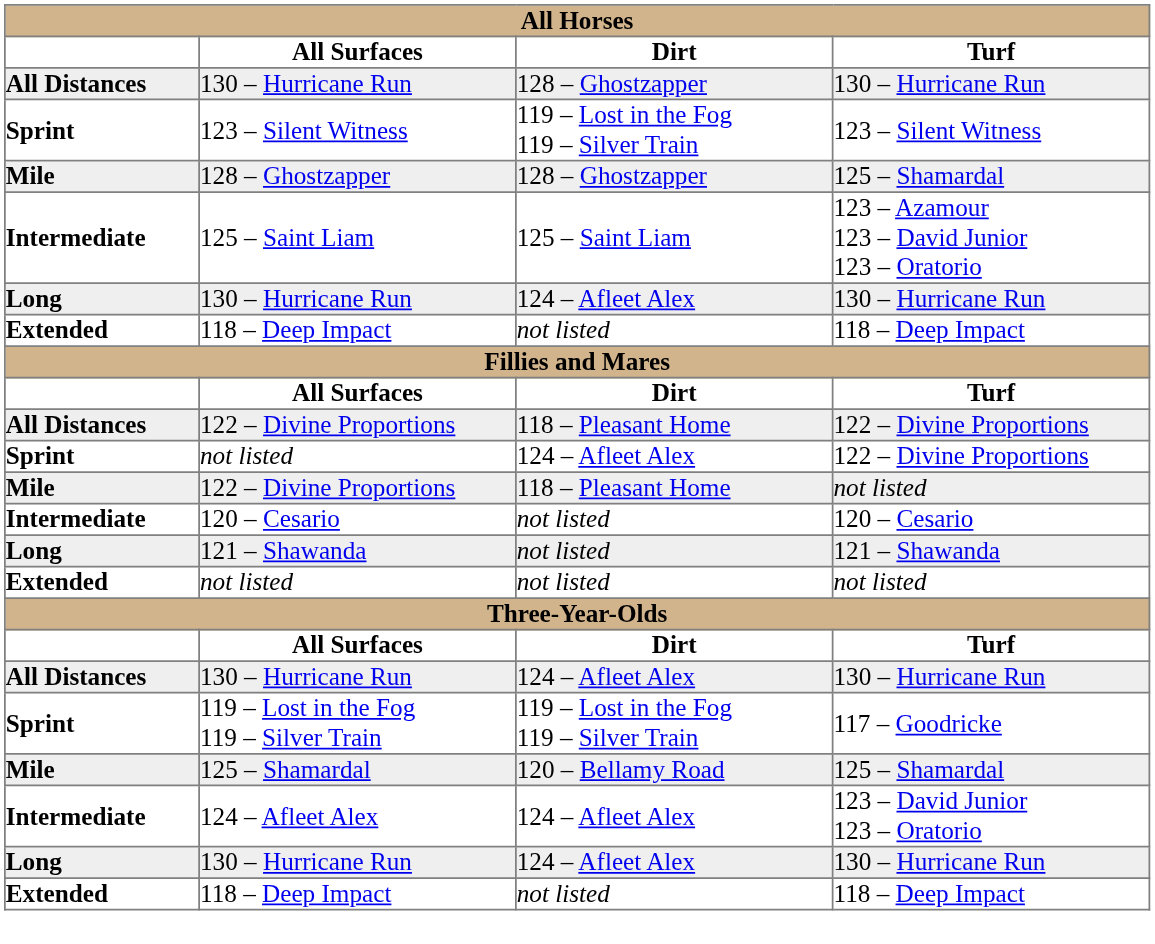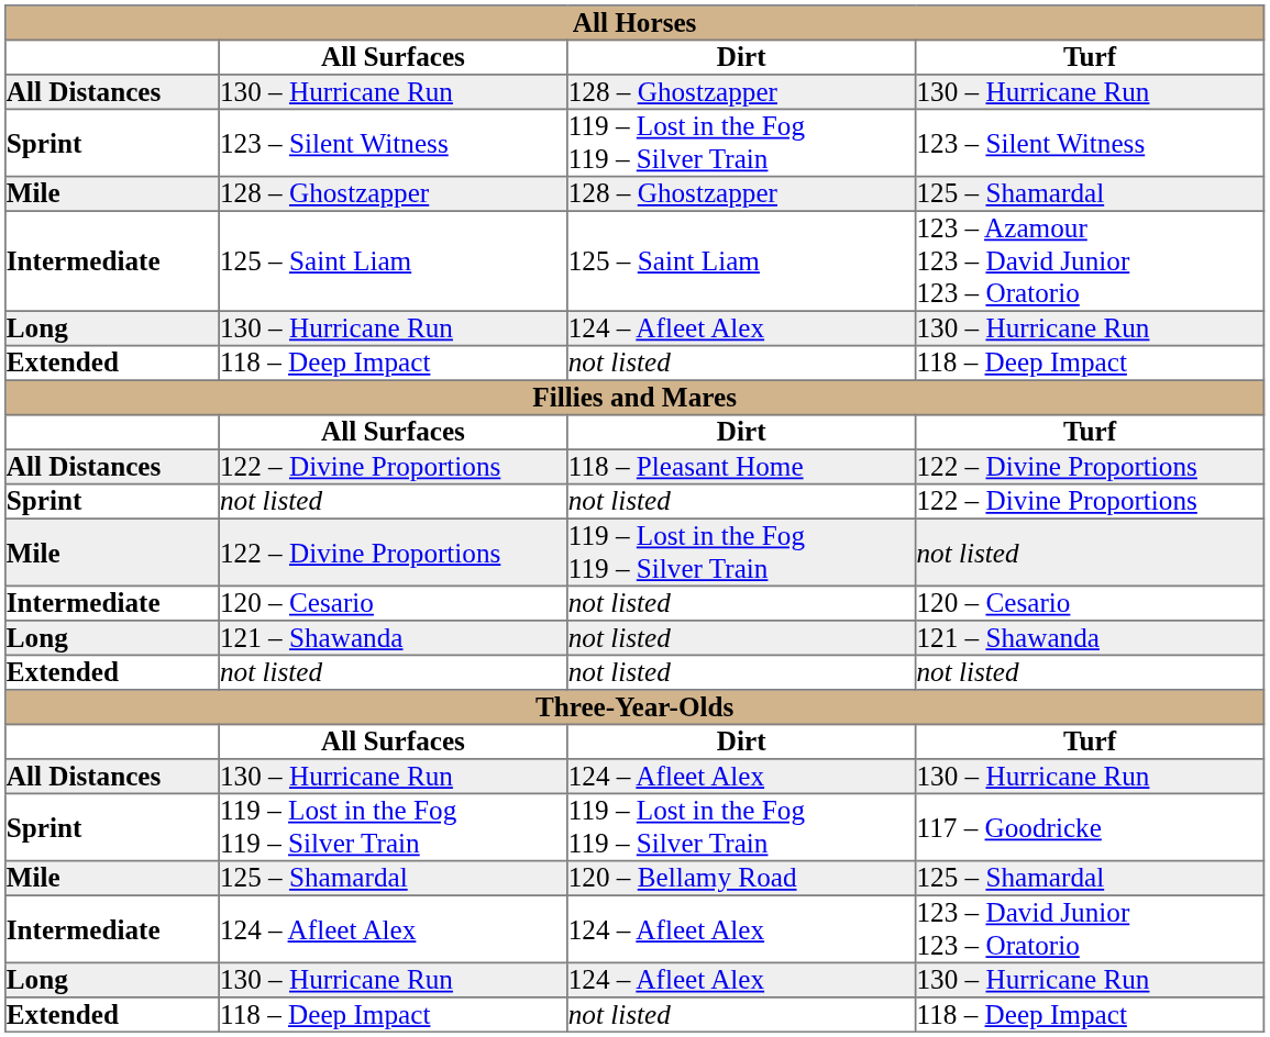Sprint / not listed | Dirt: 124 – Afleet Alex -> not listed
Mile / 122 – Divine Proportions | Dirt: 118 – Pleasant Home -> 119 – Lost in the Fog 119 – Silver Train
